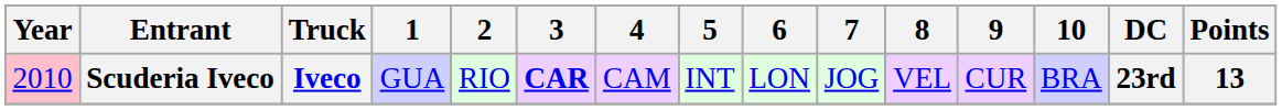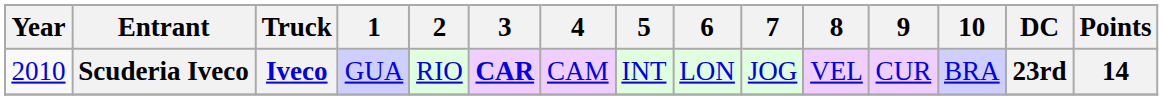Scuderia Iveco | Year: pink background -> no background
Scuderia Iveco | Points: 13 -> 14
